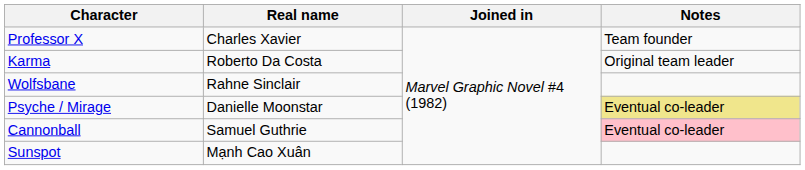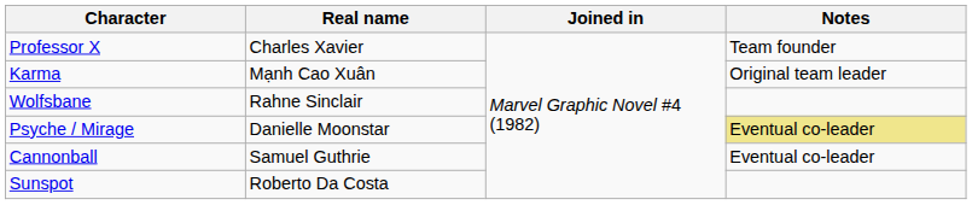Karma | Real name: Roberto Da Costa -> Mạnh Cao Xuân
Cannonball | Notes: pink background -> no background
Sunspot | Real name: Mạnh Cao Xuân -> Roberto Da Costa
